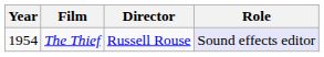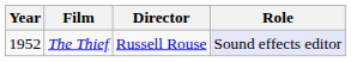The Thief | Year: 1954 -> 1952
